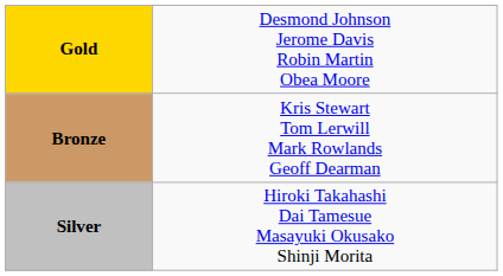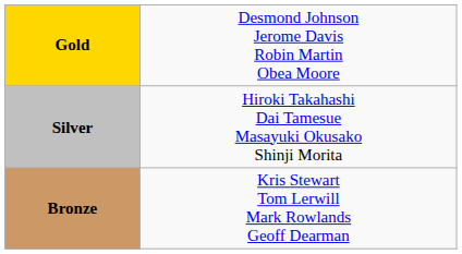rows swapped: Silver <-> Bronze
